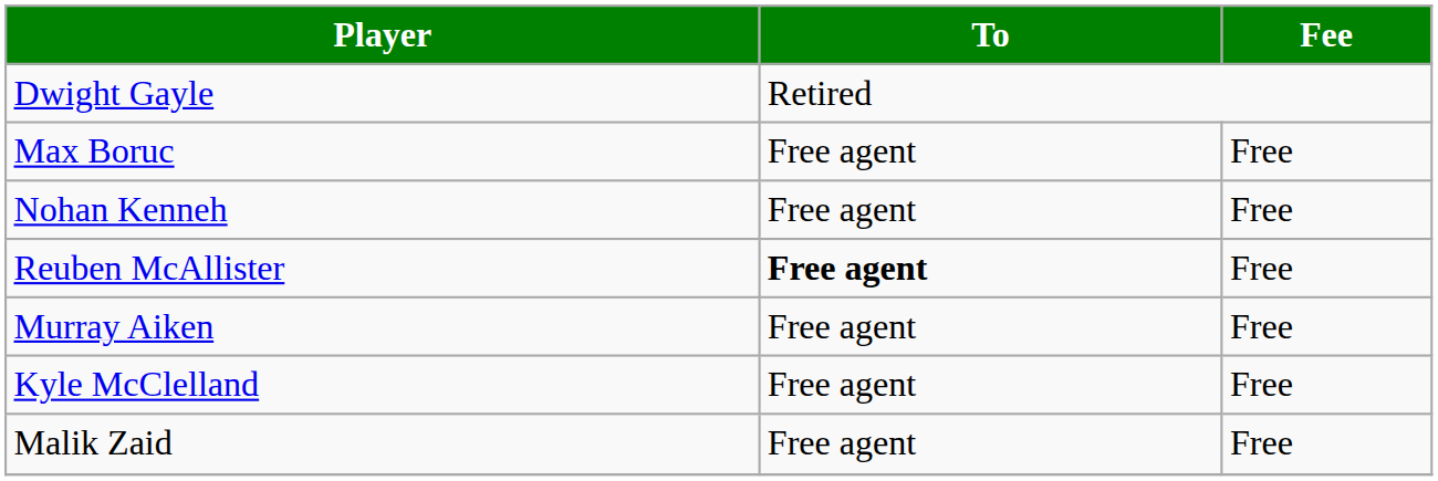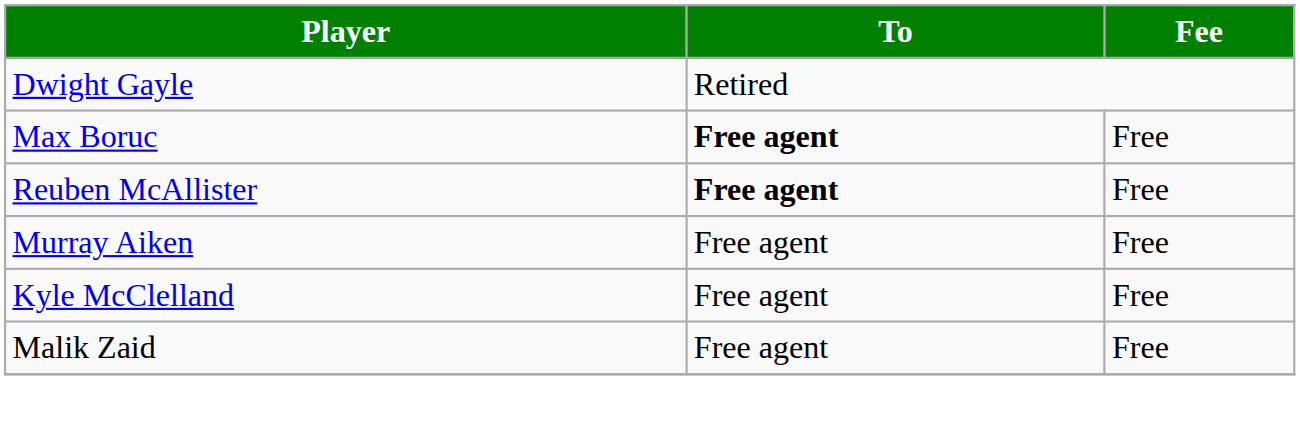Max Boruc | To: normal -> bold
- row: Nohan Kenneh | Free agent | Free
